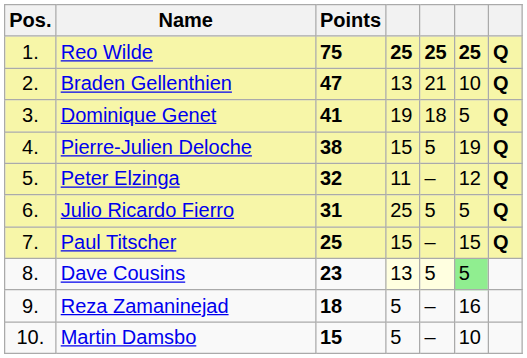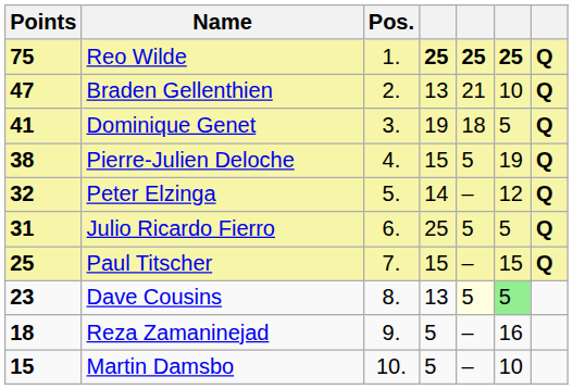columns swapped: Pos. <-> Points
Peter Elzinga | column 4: 11 -> 14
Dave Cousins | column 4: lightyellow background -> no background
